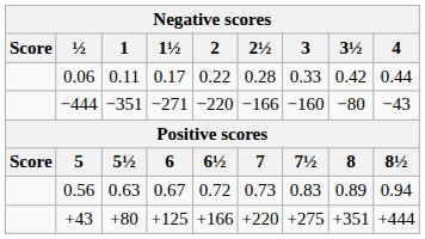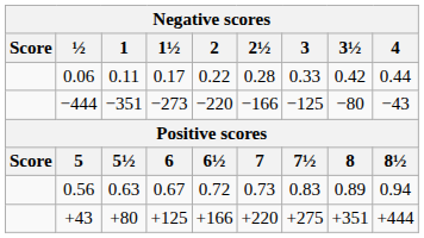−444 | 1½: −271 -> −273
−444 | 3: −160 -> −125
